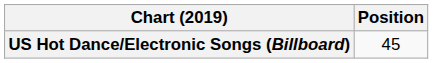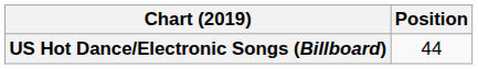US Hot Dance/Electronic Songs (Billboard) | Position: 45 -> 44
